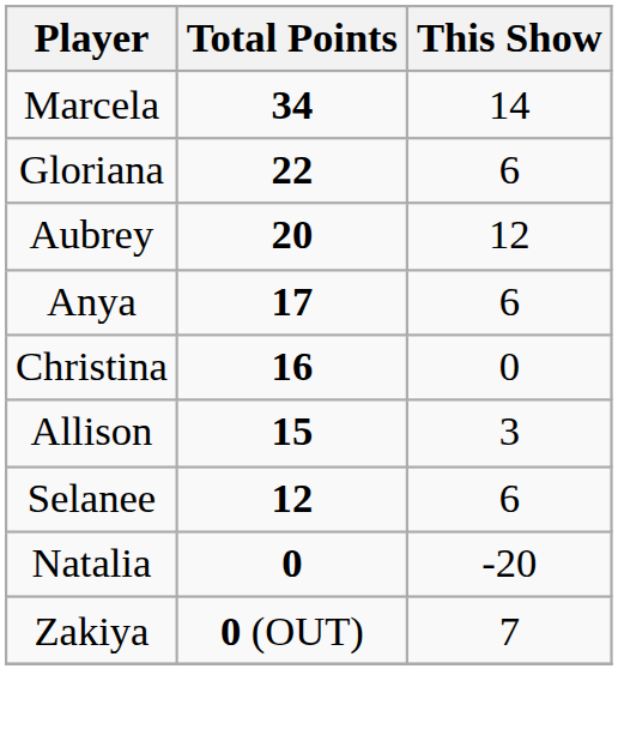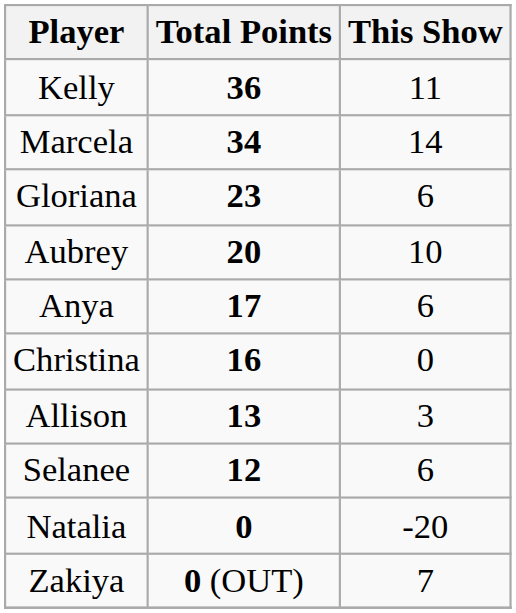+ row: Kelly | 36 | 11
Gloriana | Total Points: 22 -> 23
Aubrey | This Show: 12 -> 10
Allison | Total Points: 15 -> 13
